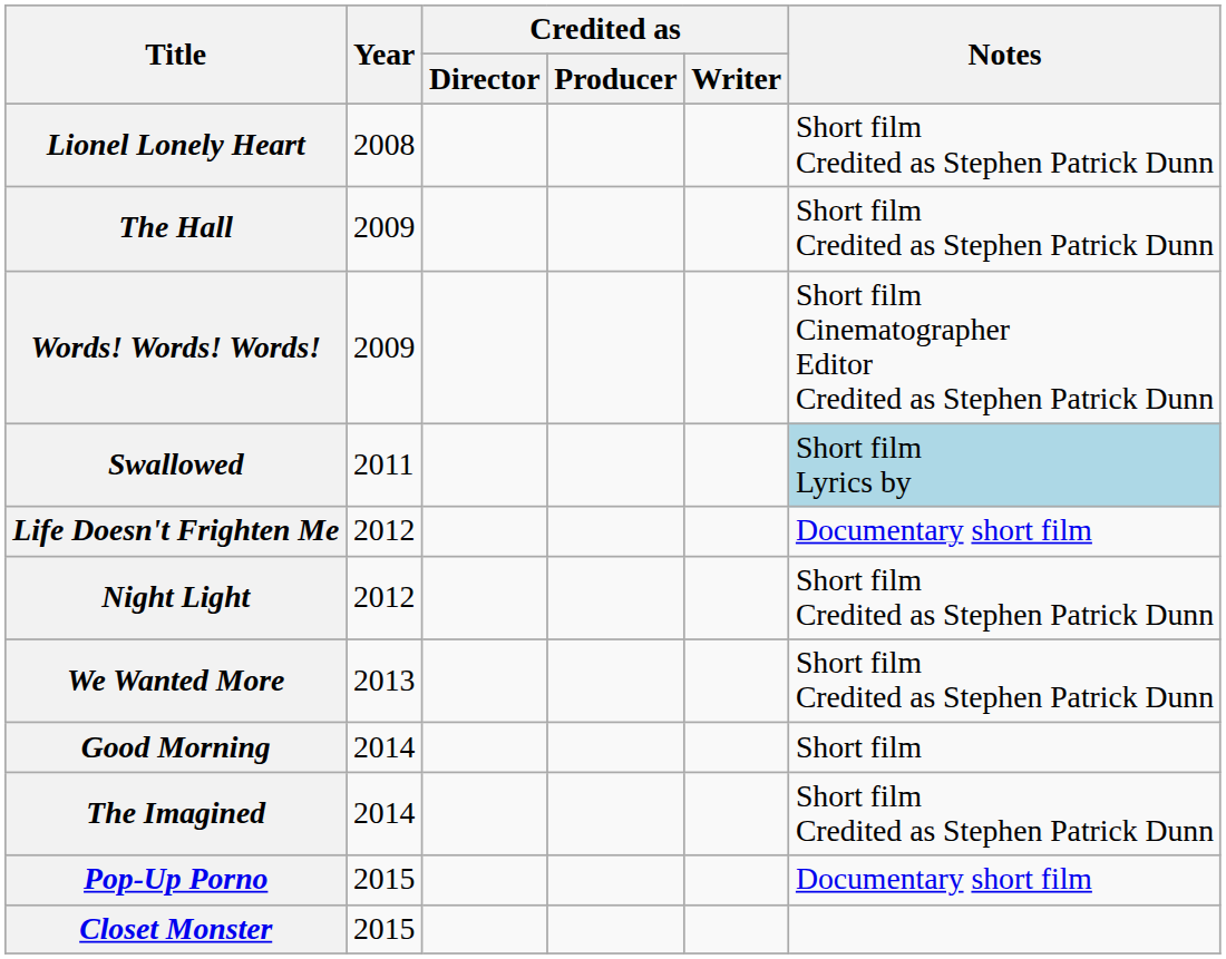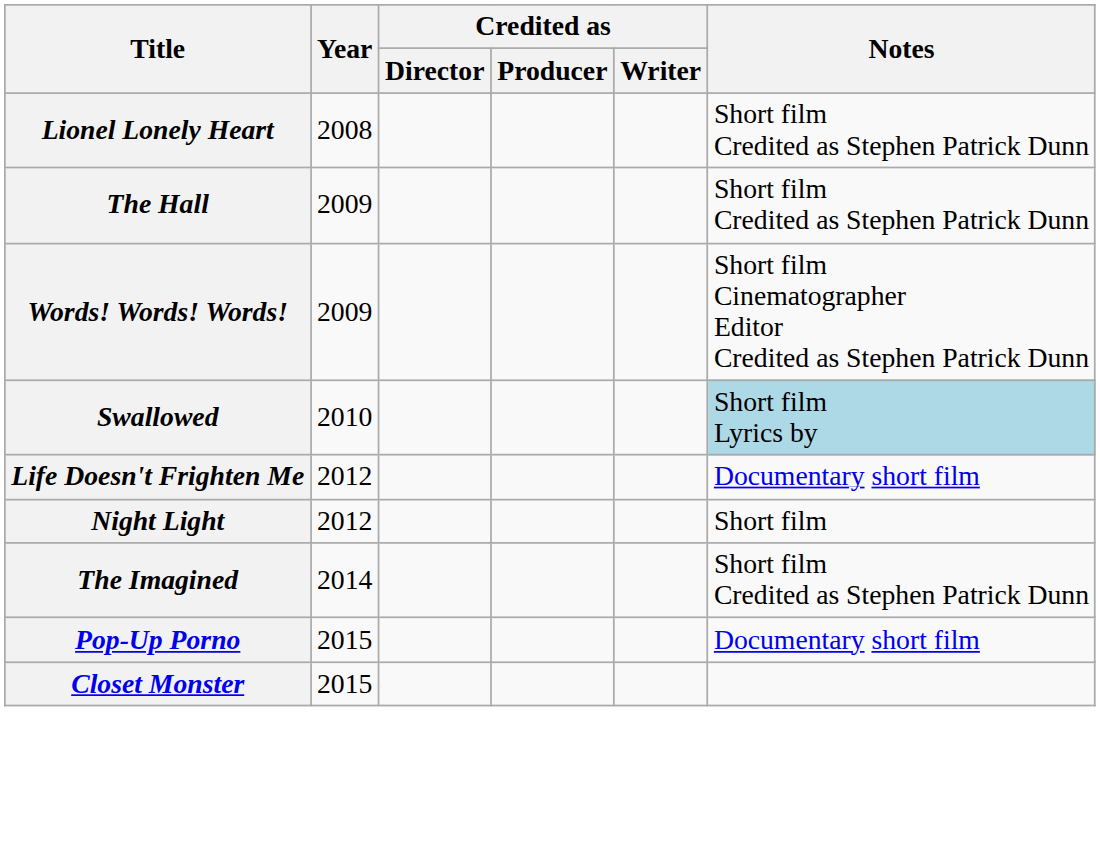Swallowed | Year: 2011 -> 2010
Night Light | Notes: Short film Credited as Stephen Patrick Dunn -> Short film
- row: We Wanted More | 2013 | Short film Credited as Stephen Patrick Dunn
- row: Good Morning | 2014 | Short film
